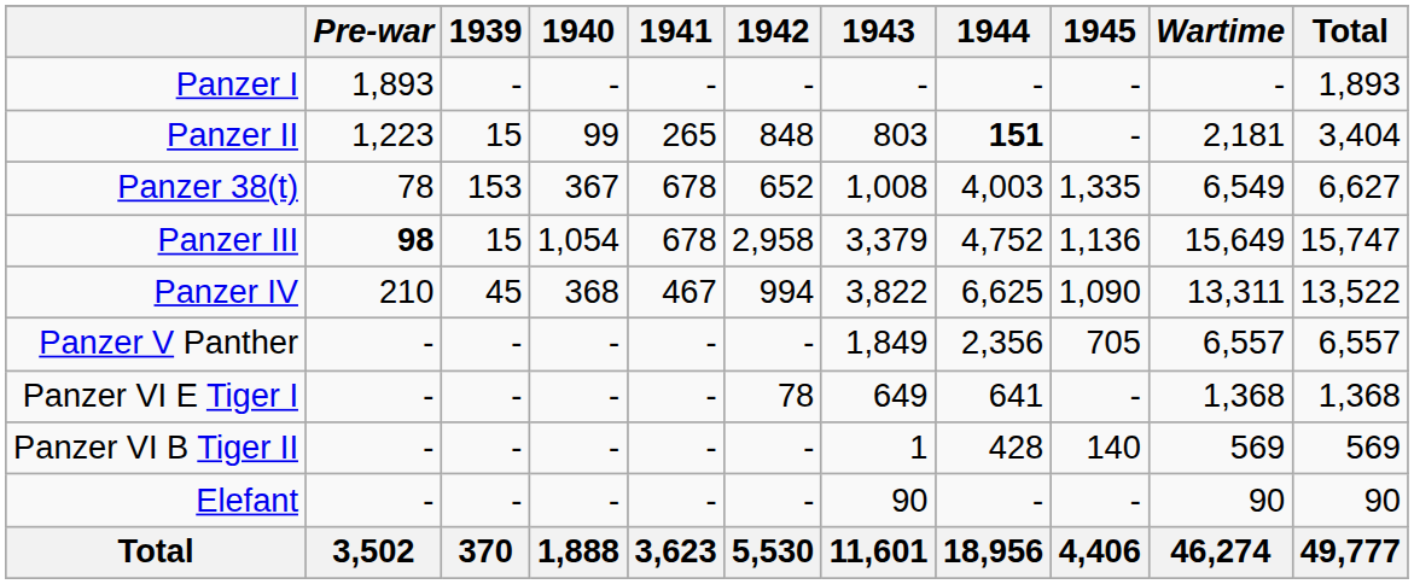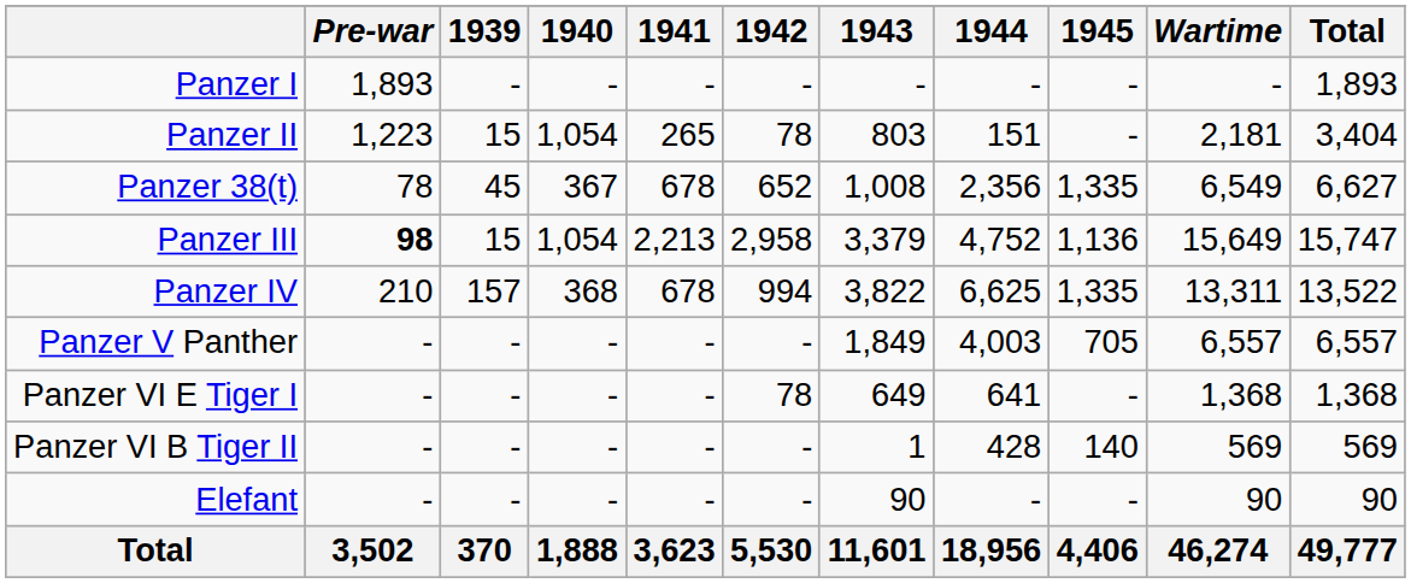Panzer II | 1940: 99 -> 1,054
Panzer II | 1942: 848 -> 78
Panzer II | 1944: bold -> normal
Panzer 38(t) | 1939: 153 -> 45
Panzer 38(t) | 1944: 4,003 -> 2,356
Panzer III | 1941: 678 -> 2,213
Panzer IV | 1939: 45 -> 157
Panzer IV | 1941: 467 -> 678
Panzer IV | 1945: 1,090 -> 1,335
Panzer V Panther | 1944: 2,356 -> 4,003
